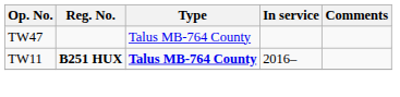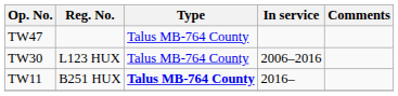+ row: TW30 | L123 HUX | Talus MB-764 County | 2006–2016
TW11 | Reg. No.: bold -> normal
